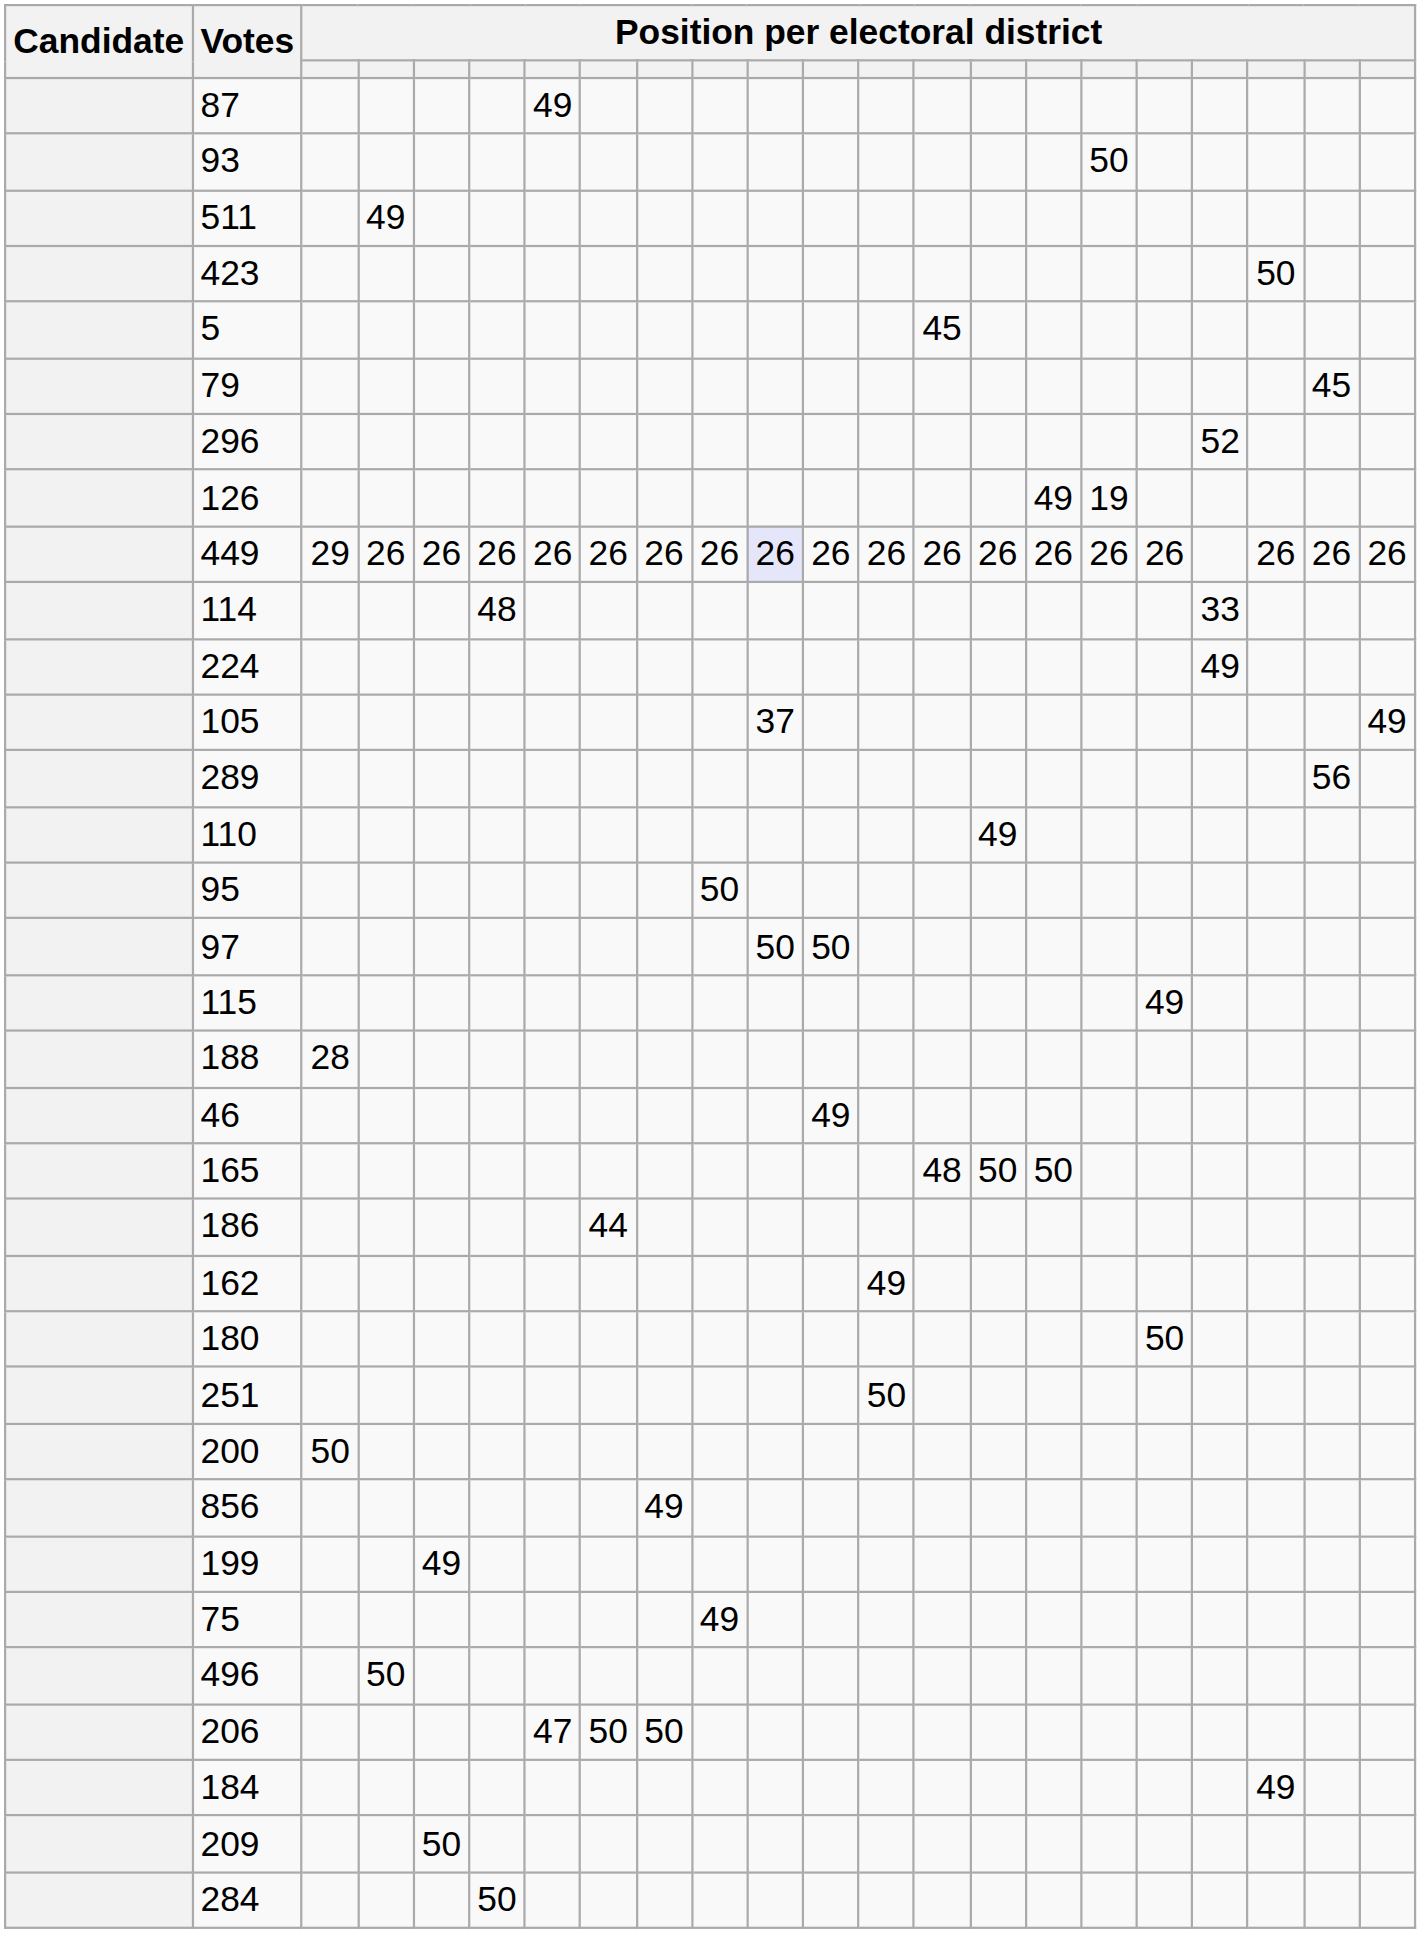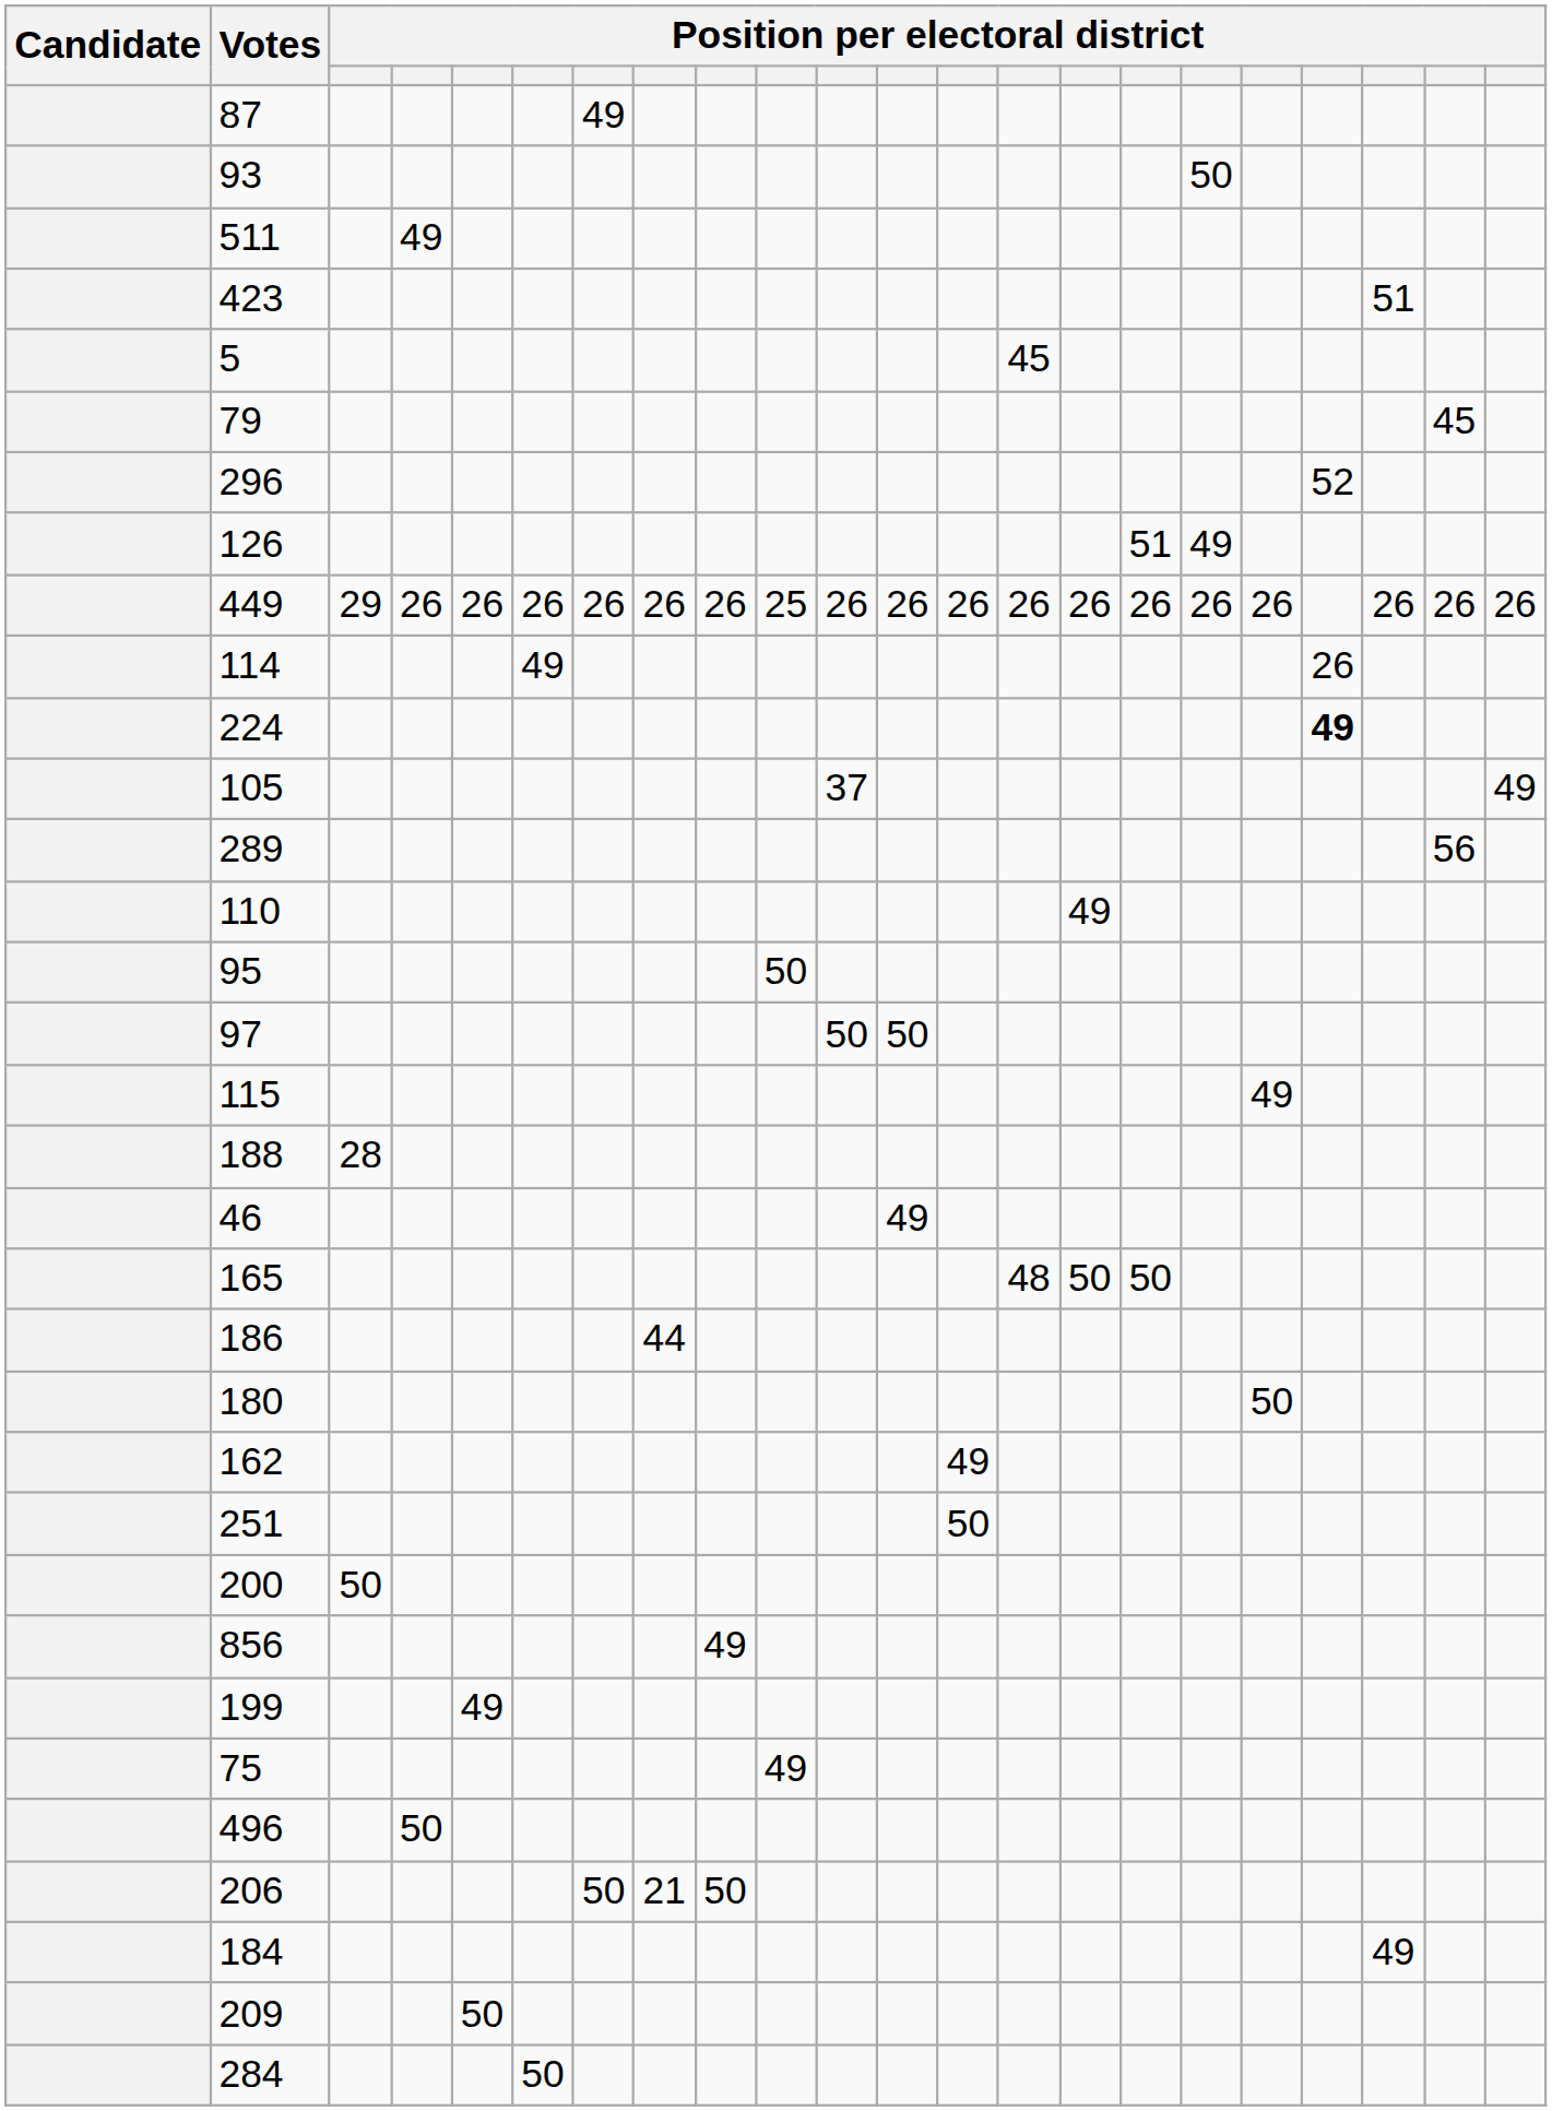423 | column 20: 50 -> 51
126 | column 16: 49 -> 51
126 | column 17: 19 -> 49
449 | column 10: 26 -> 25
449 | column 11: lavender background -> no background
114 | column 6: 48 -> 49
114 | column 19: 33 -> 26
224 | column 19: normal -> bold
rows swapped: 162 <-> 180
206 | column 7: 47 -> 50
206 | column 8: 50 -> 21
